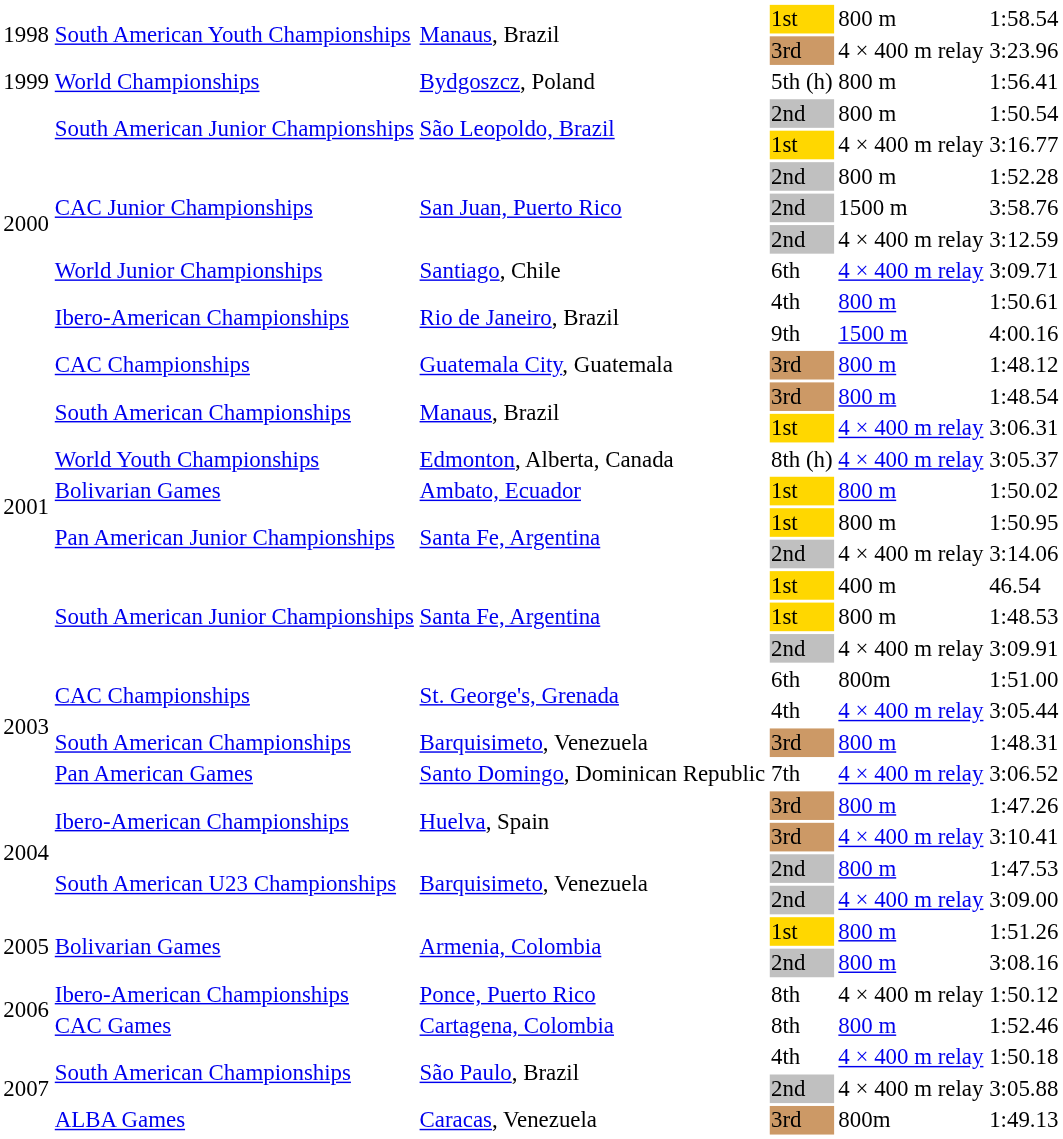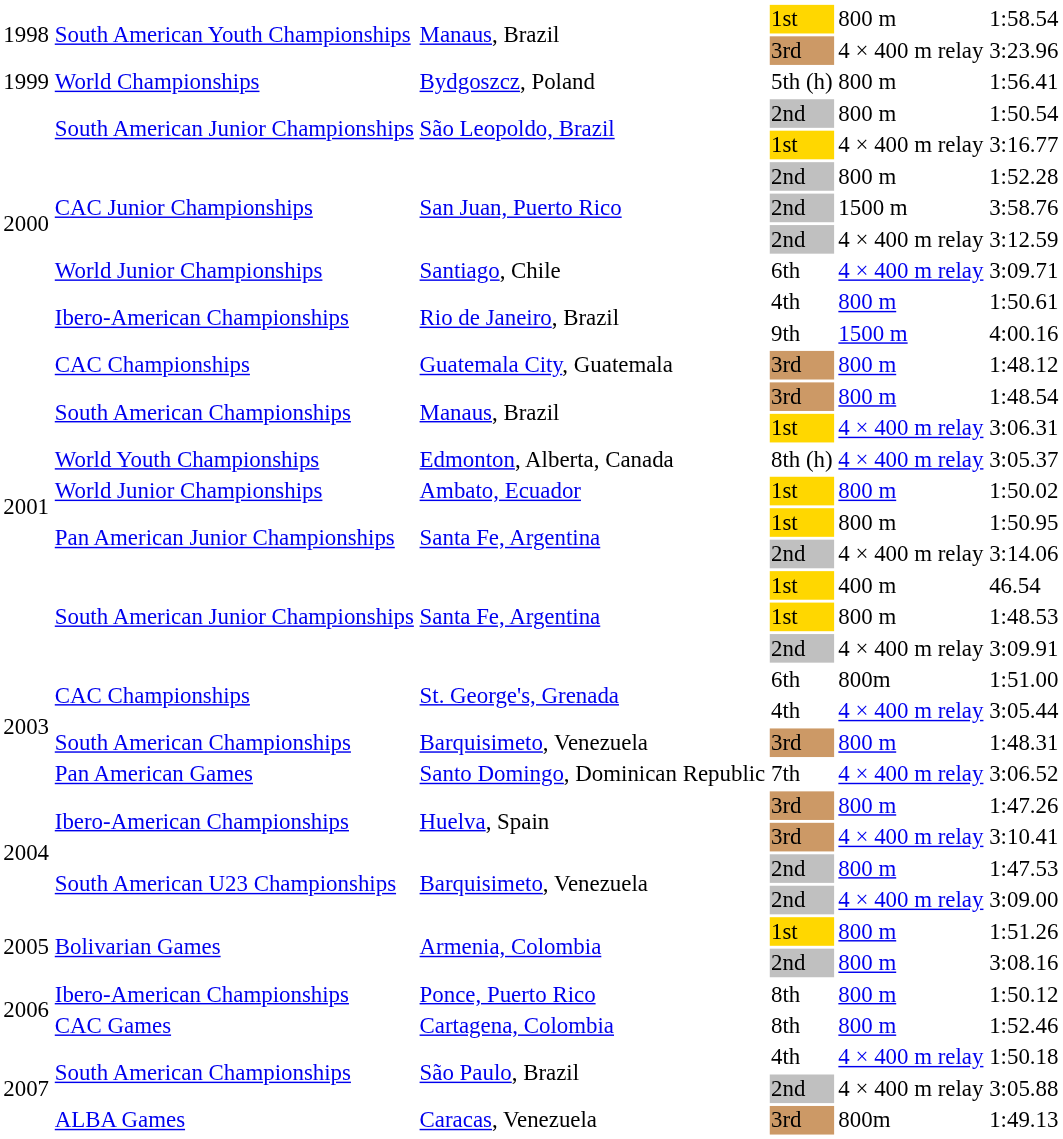Ambato, Ecuador | column 2: Bolivarian Games -> World Junior Championships
Ponce, Puerto Rico | column 5: 4 × 400 m relay -> 800 m
